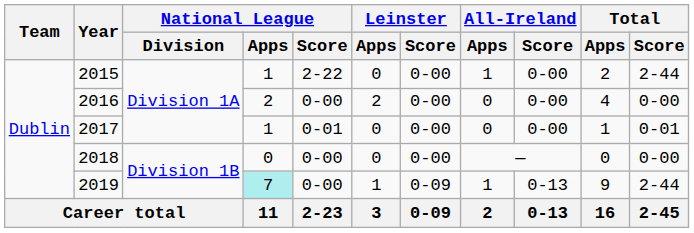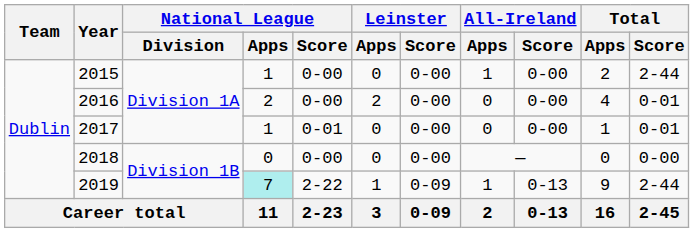2015 | National League / Score: 2-22 -> 0-00
2016 | Total / Score: 0-00 -> 0-01
2019 | National League / Score: 0-00 -> 2-22
